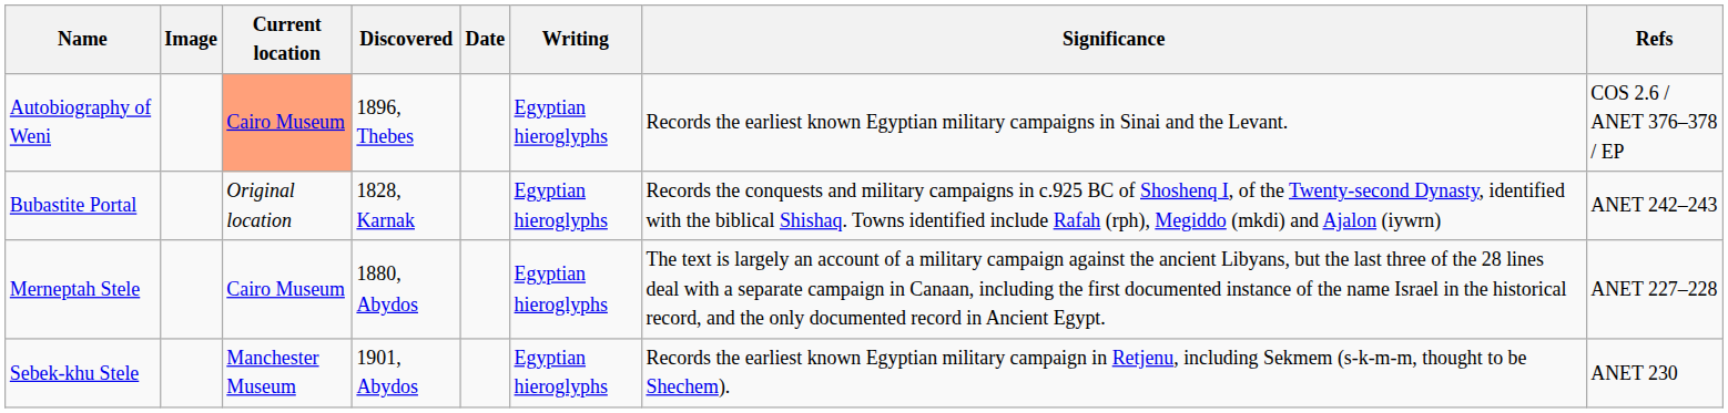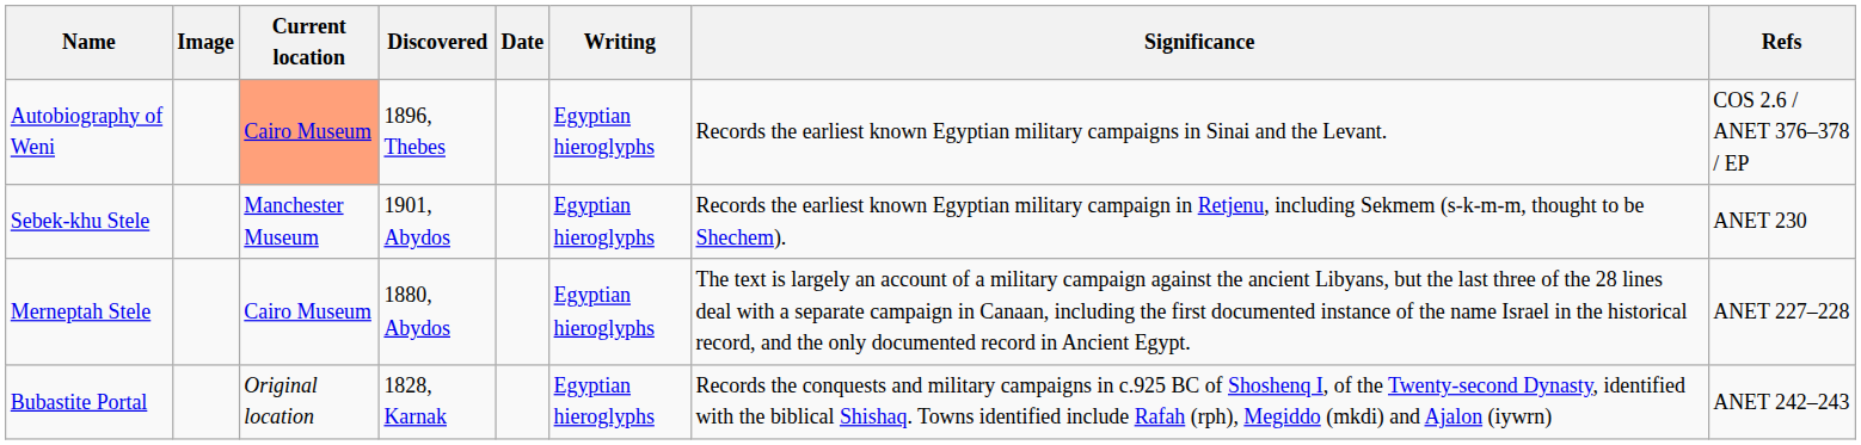rows swapped: Sebek-khu Stele <-> Bubastite Portal
